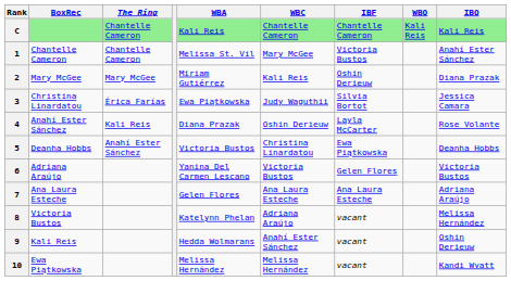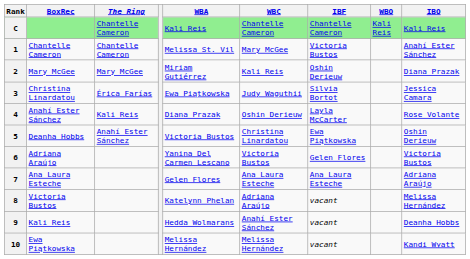5 | IBO: Deanha Hobbs -> Oshin Derieuw
9 | IBO: Oshin Derieuw -> Deanha Hobbs
